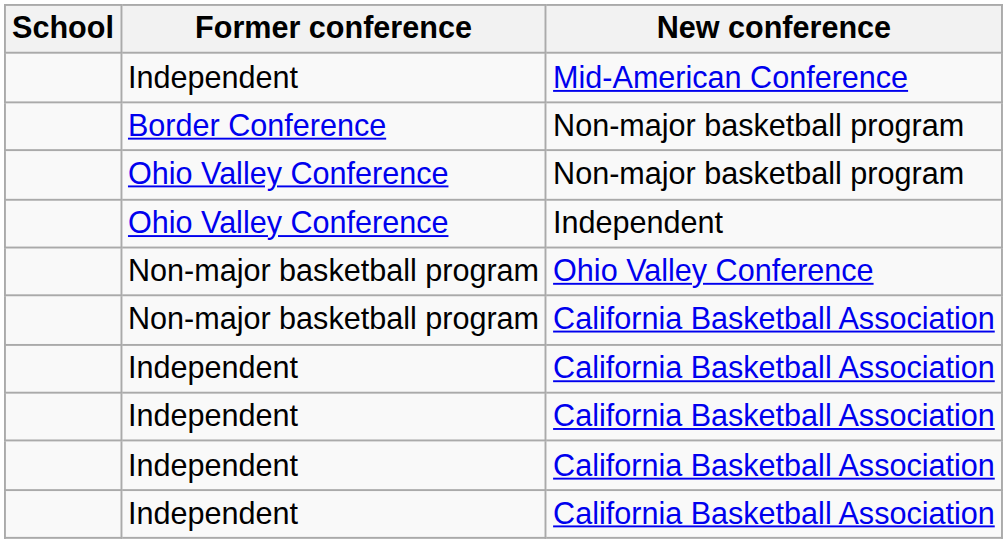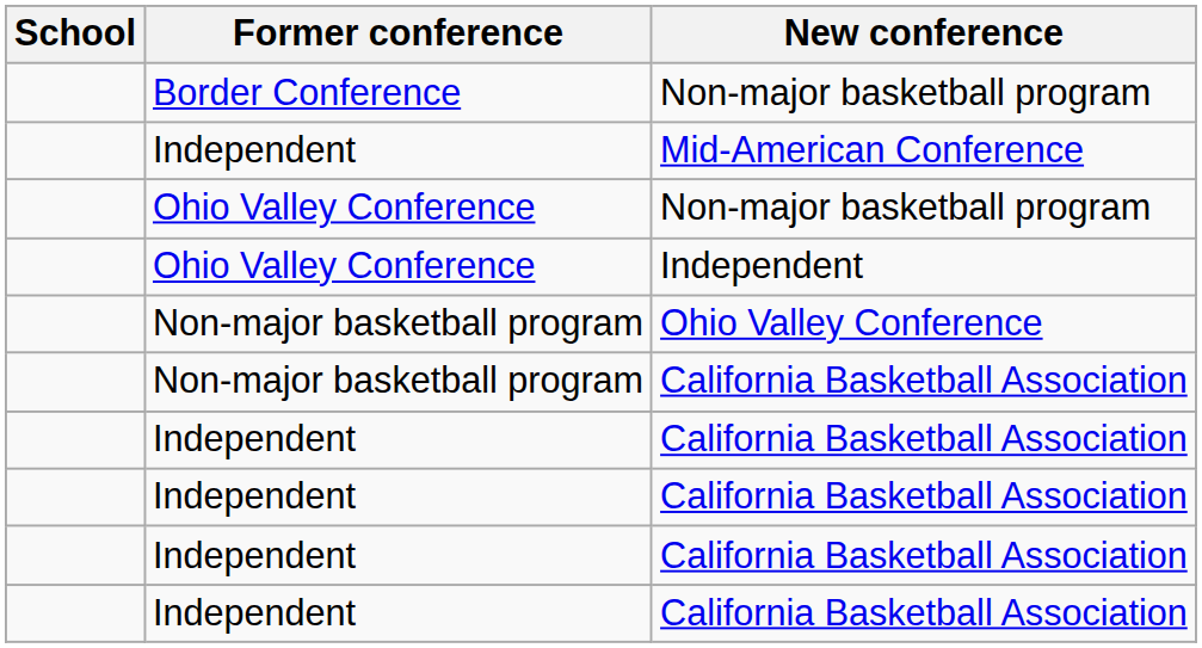rows swapped: Border Conference / Non-major basketball program <-> Mid-American Conference
